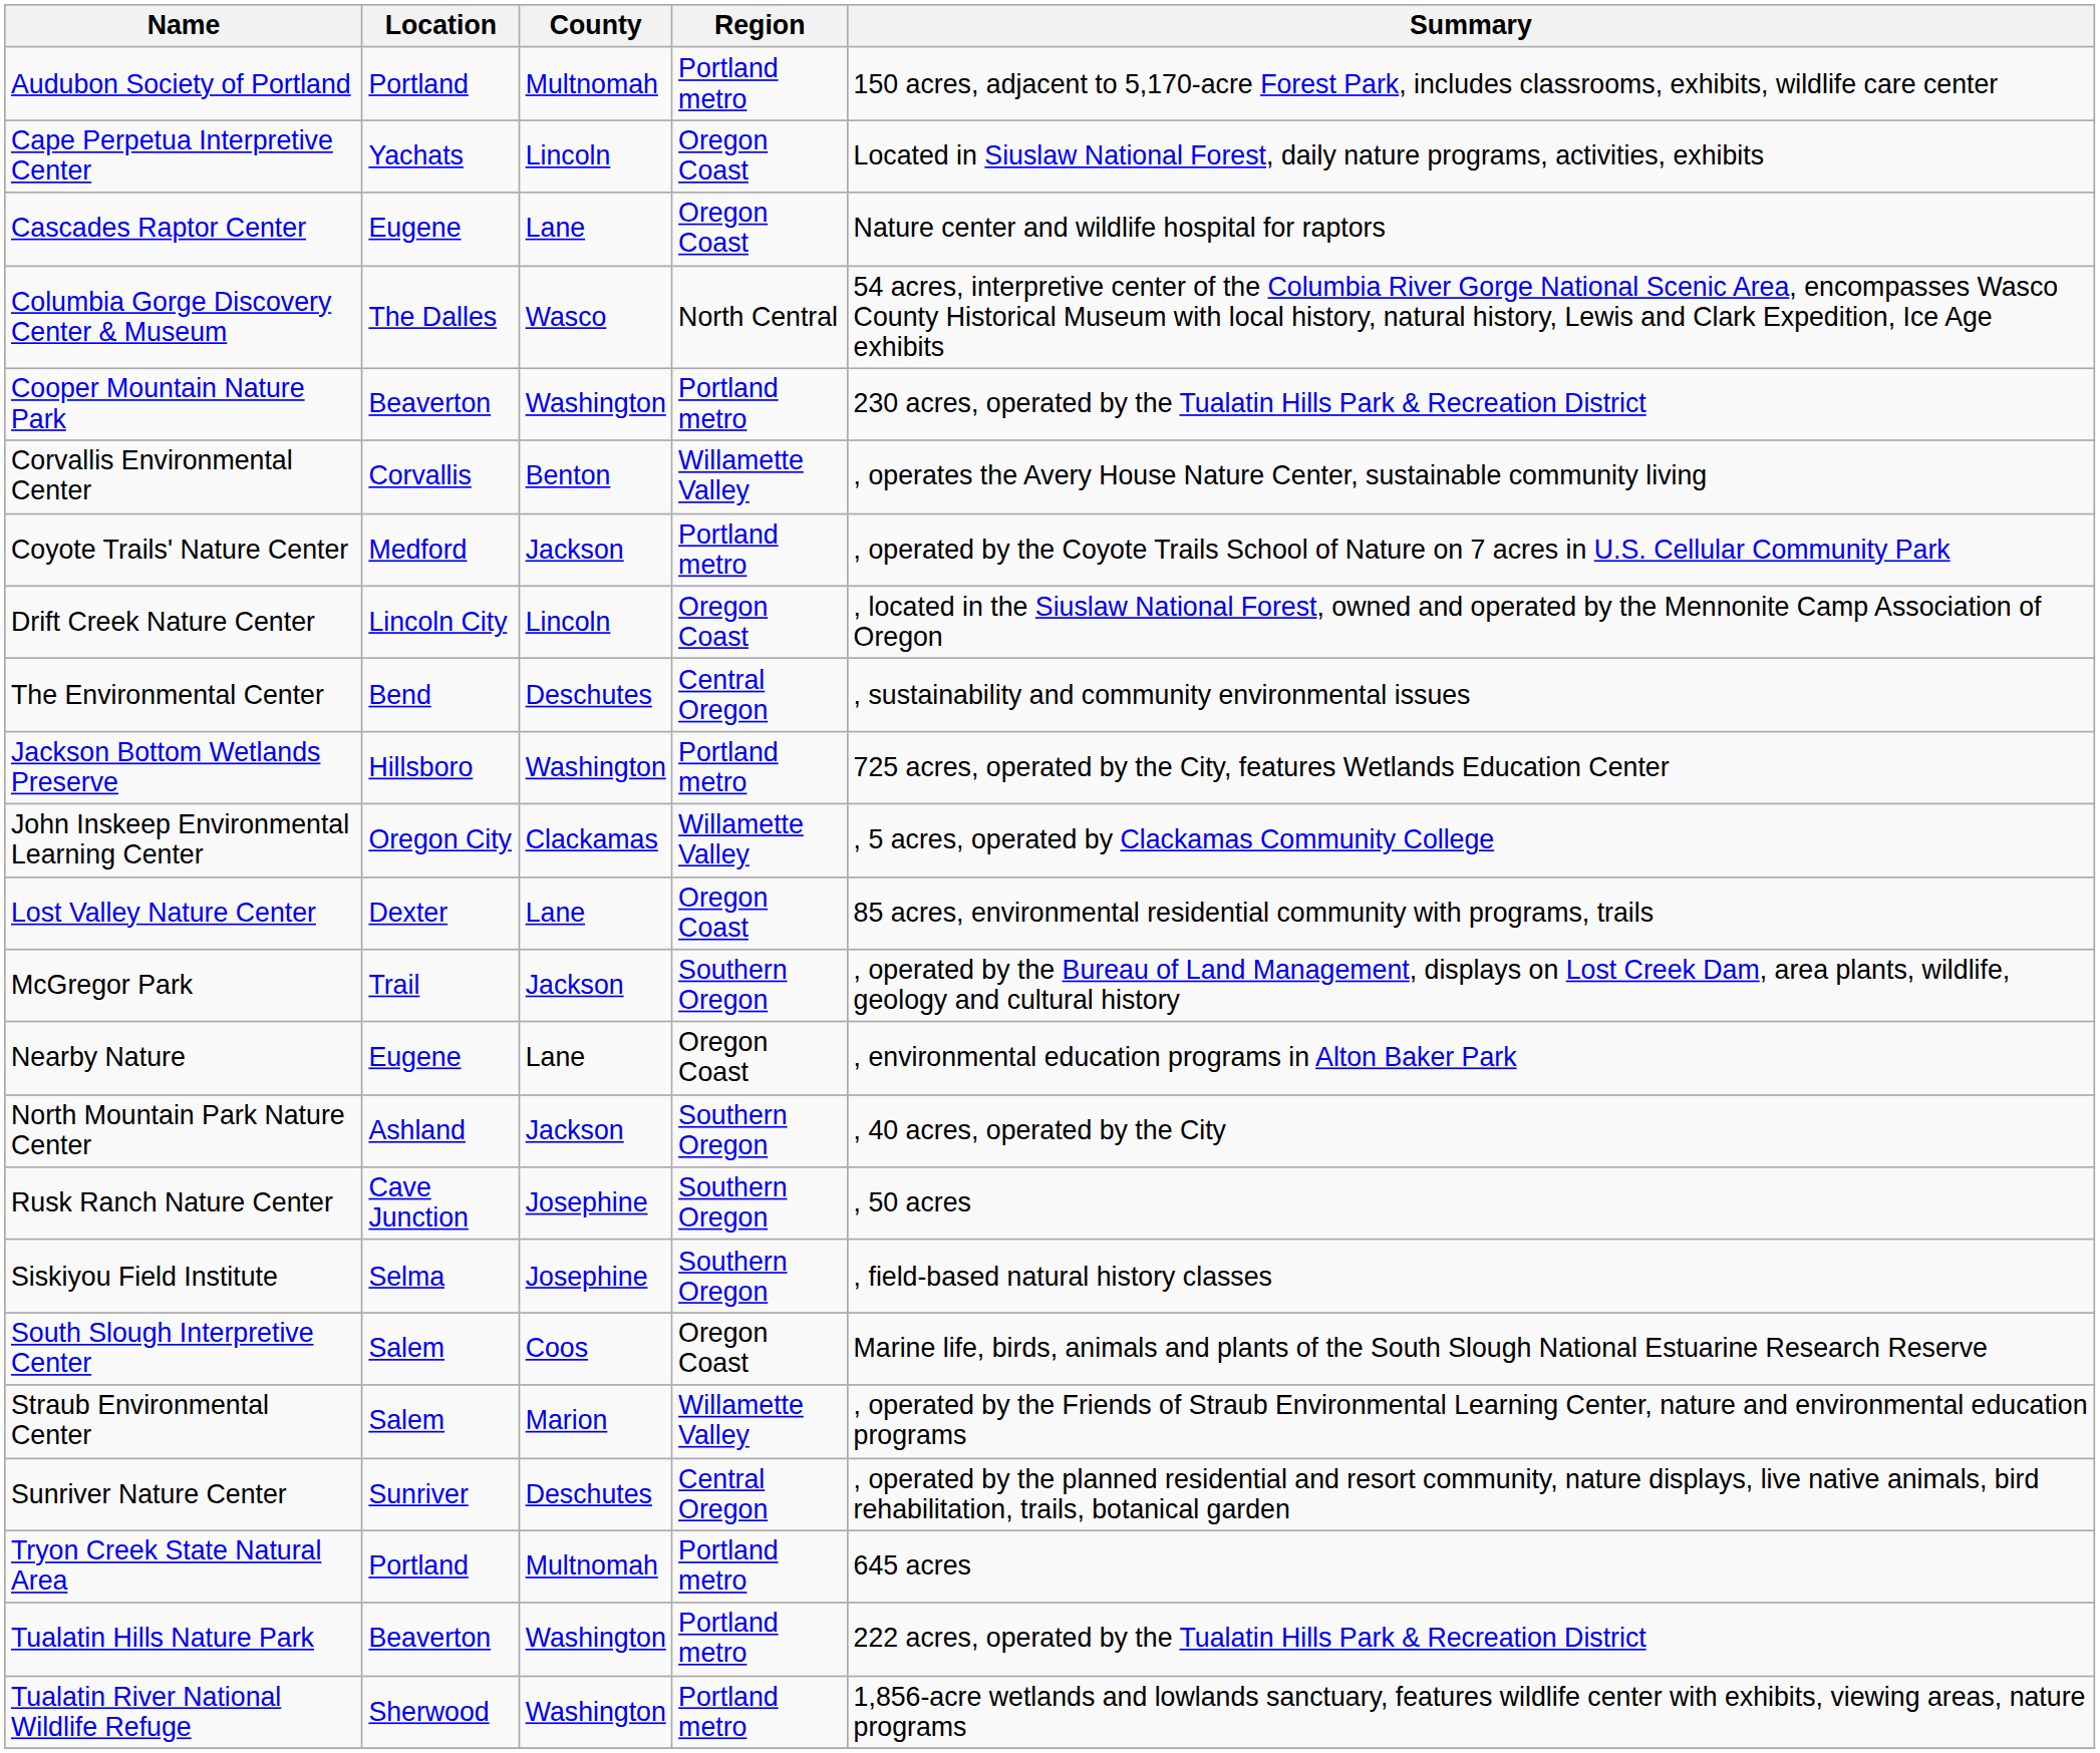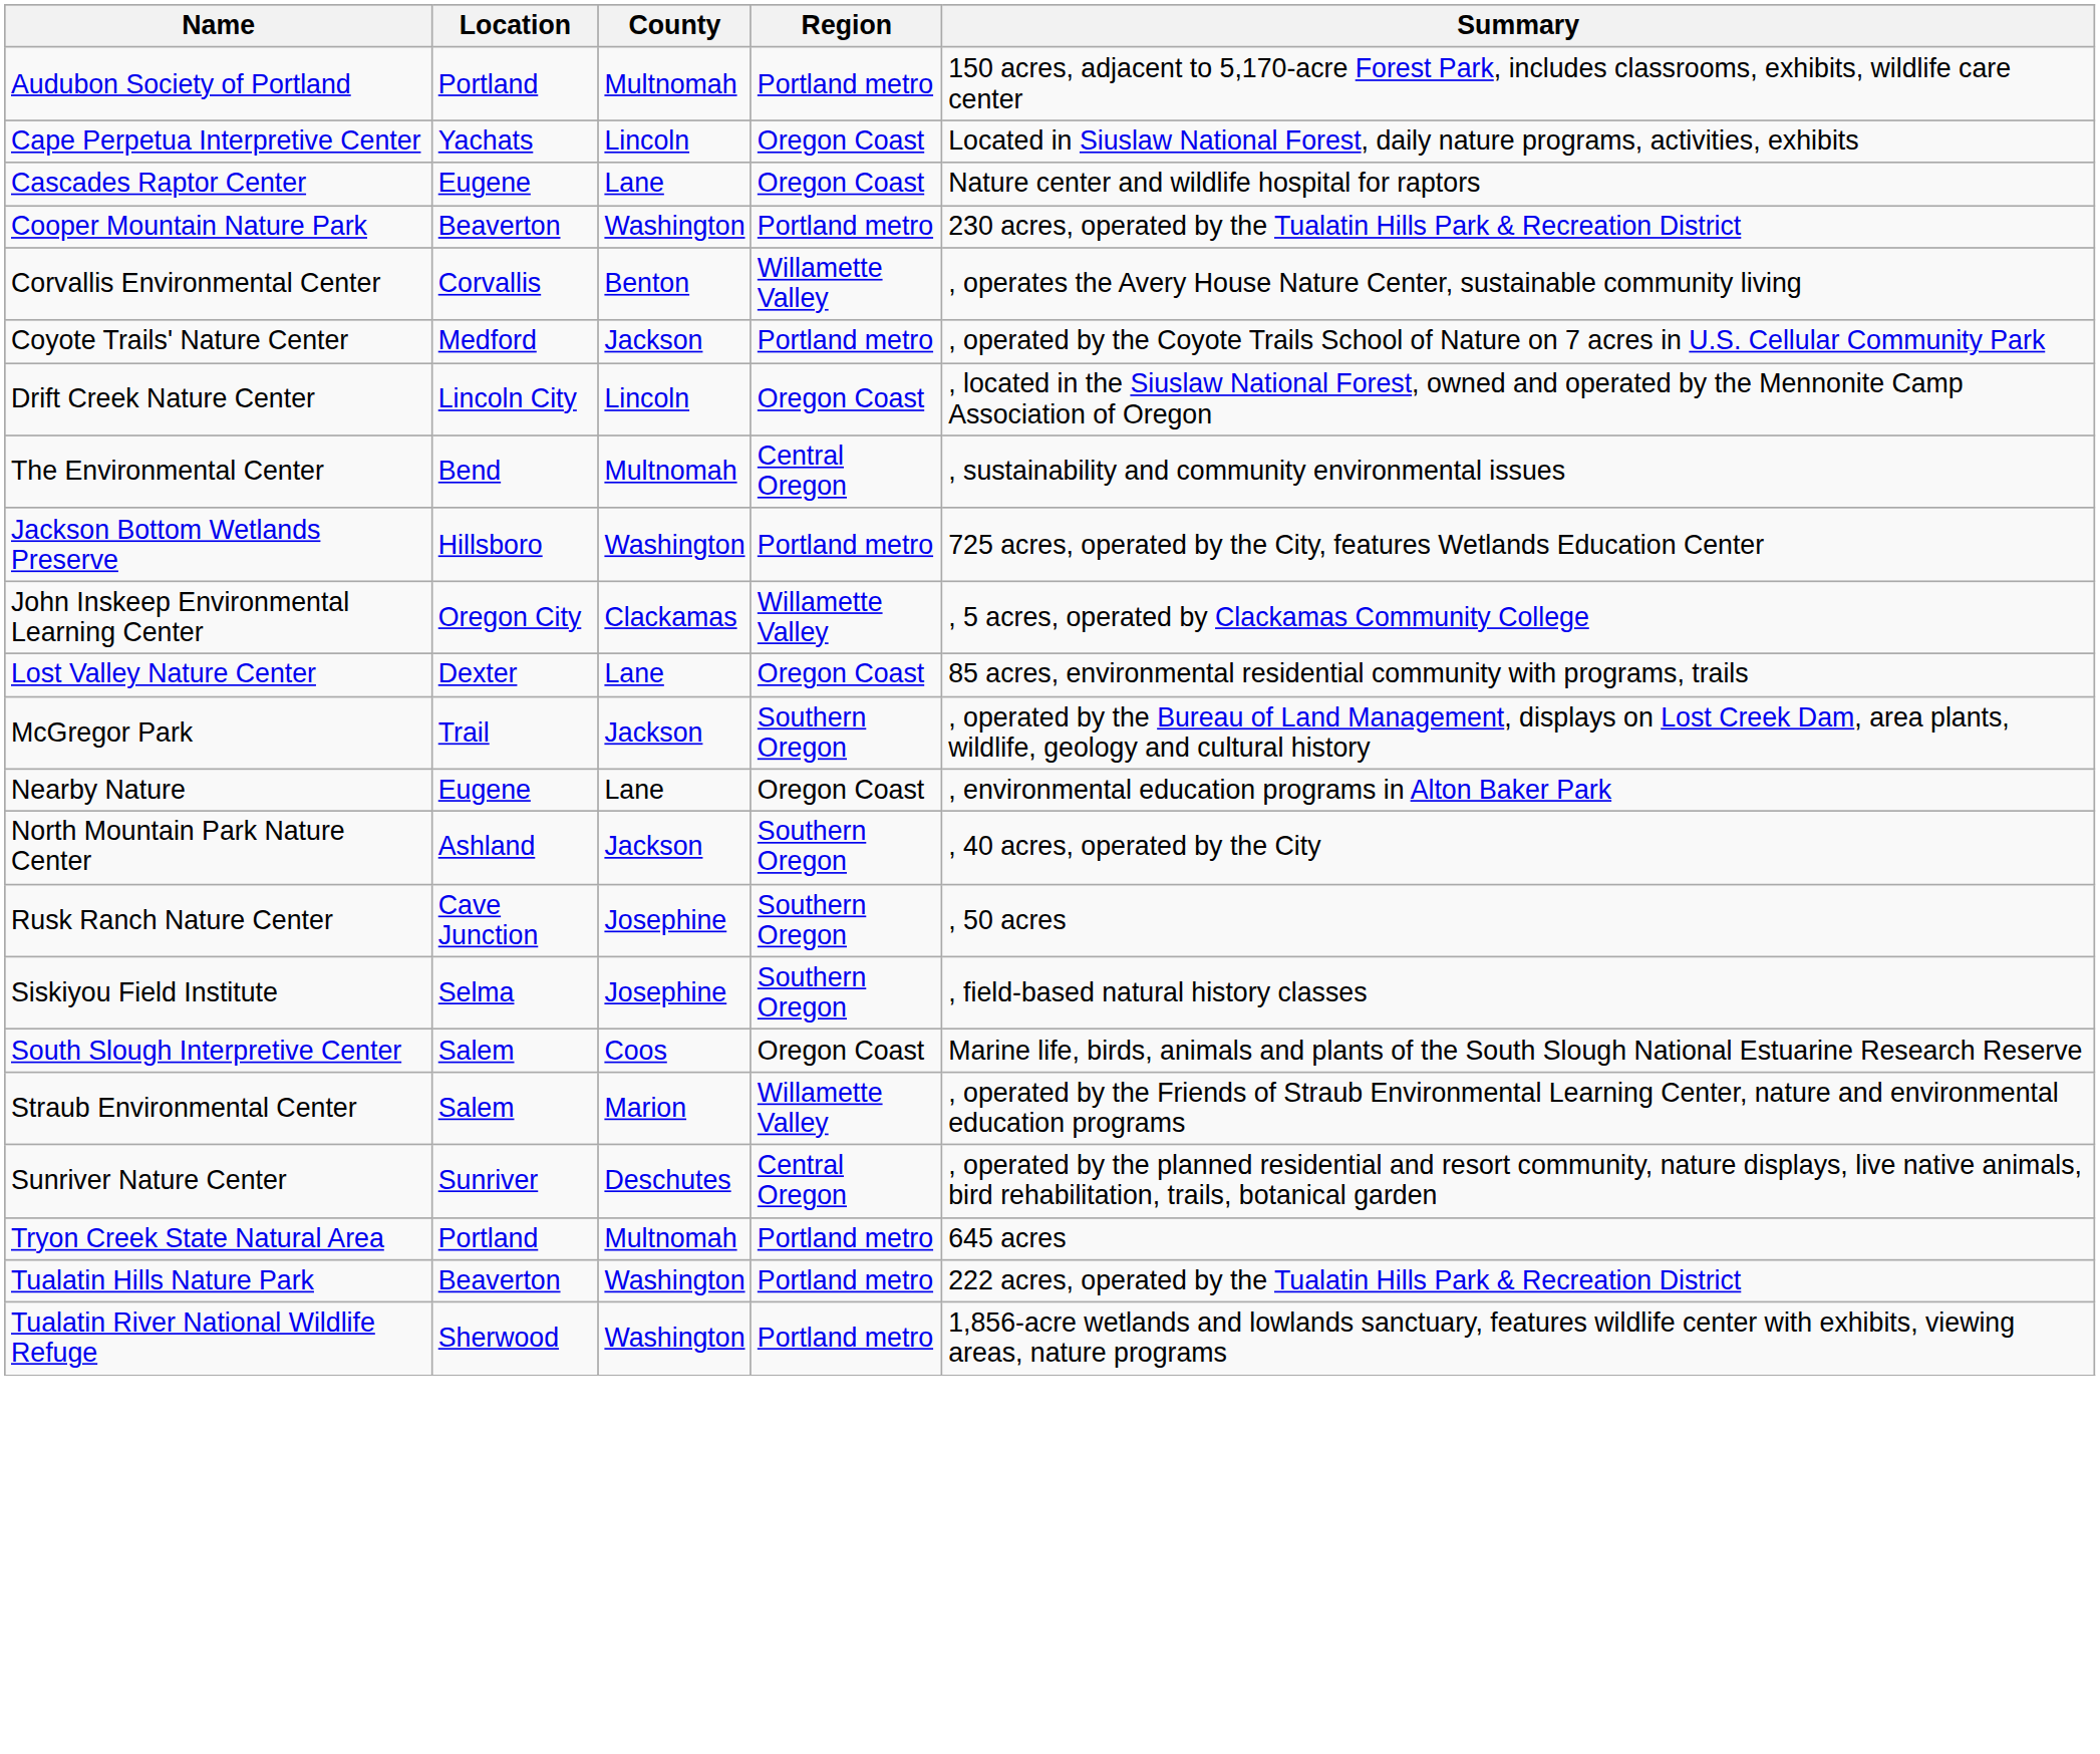- row: Columbia Gorge Discovery Center & Museum | The Dalles | Wasco | North Central | 54 acres, interpretive center of the Columbia River Gorge National Scenic Area, encompasses Wasco County Historical Museum with local history, natural history, Lewis and Clark Expedition, Ice Age exhibits
The Environmental Center | County: Deschutes -> Multnomah
